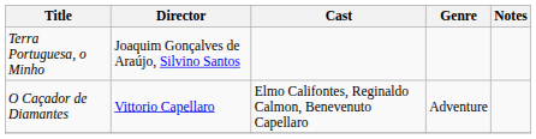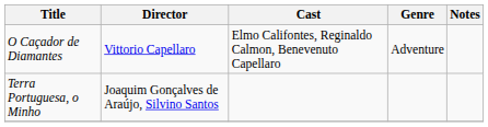rows swapped: O Caçador de Diamantes <-> Terra Portuguesa, o Minho
